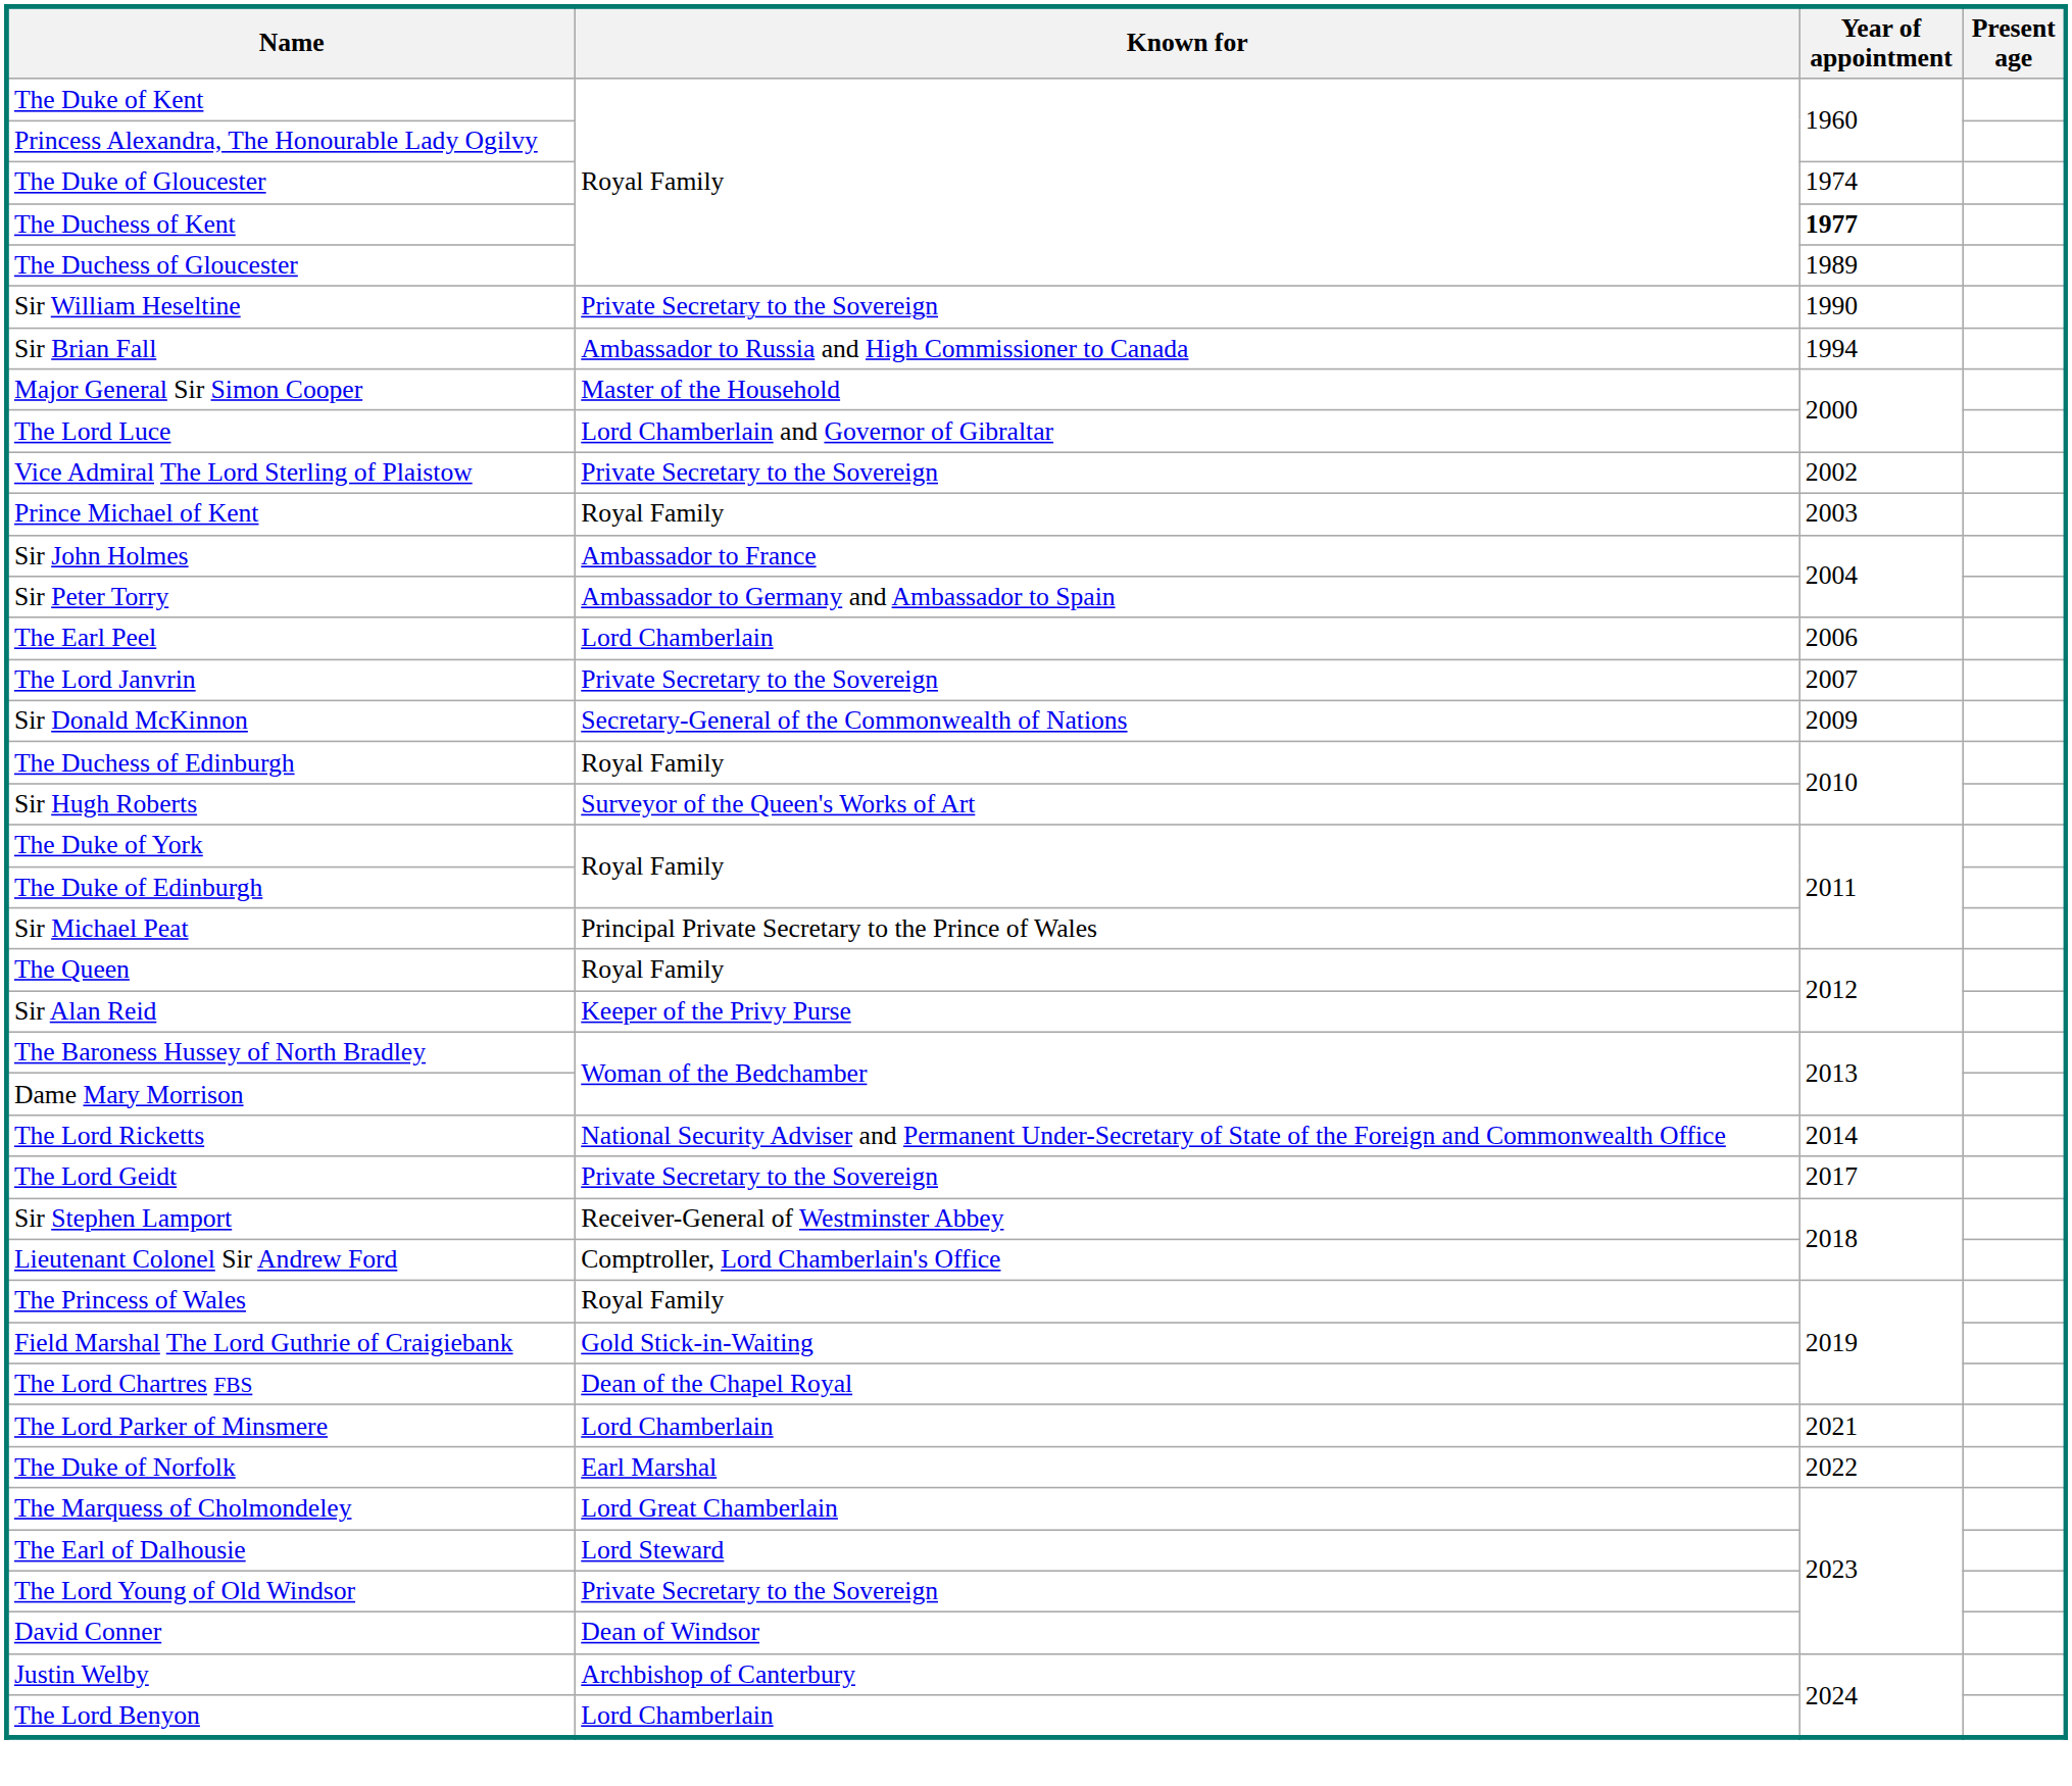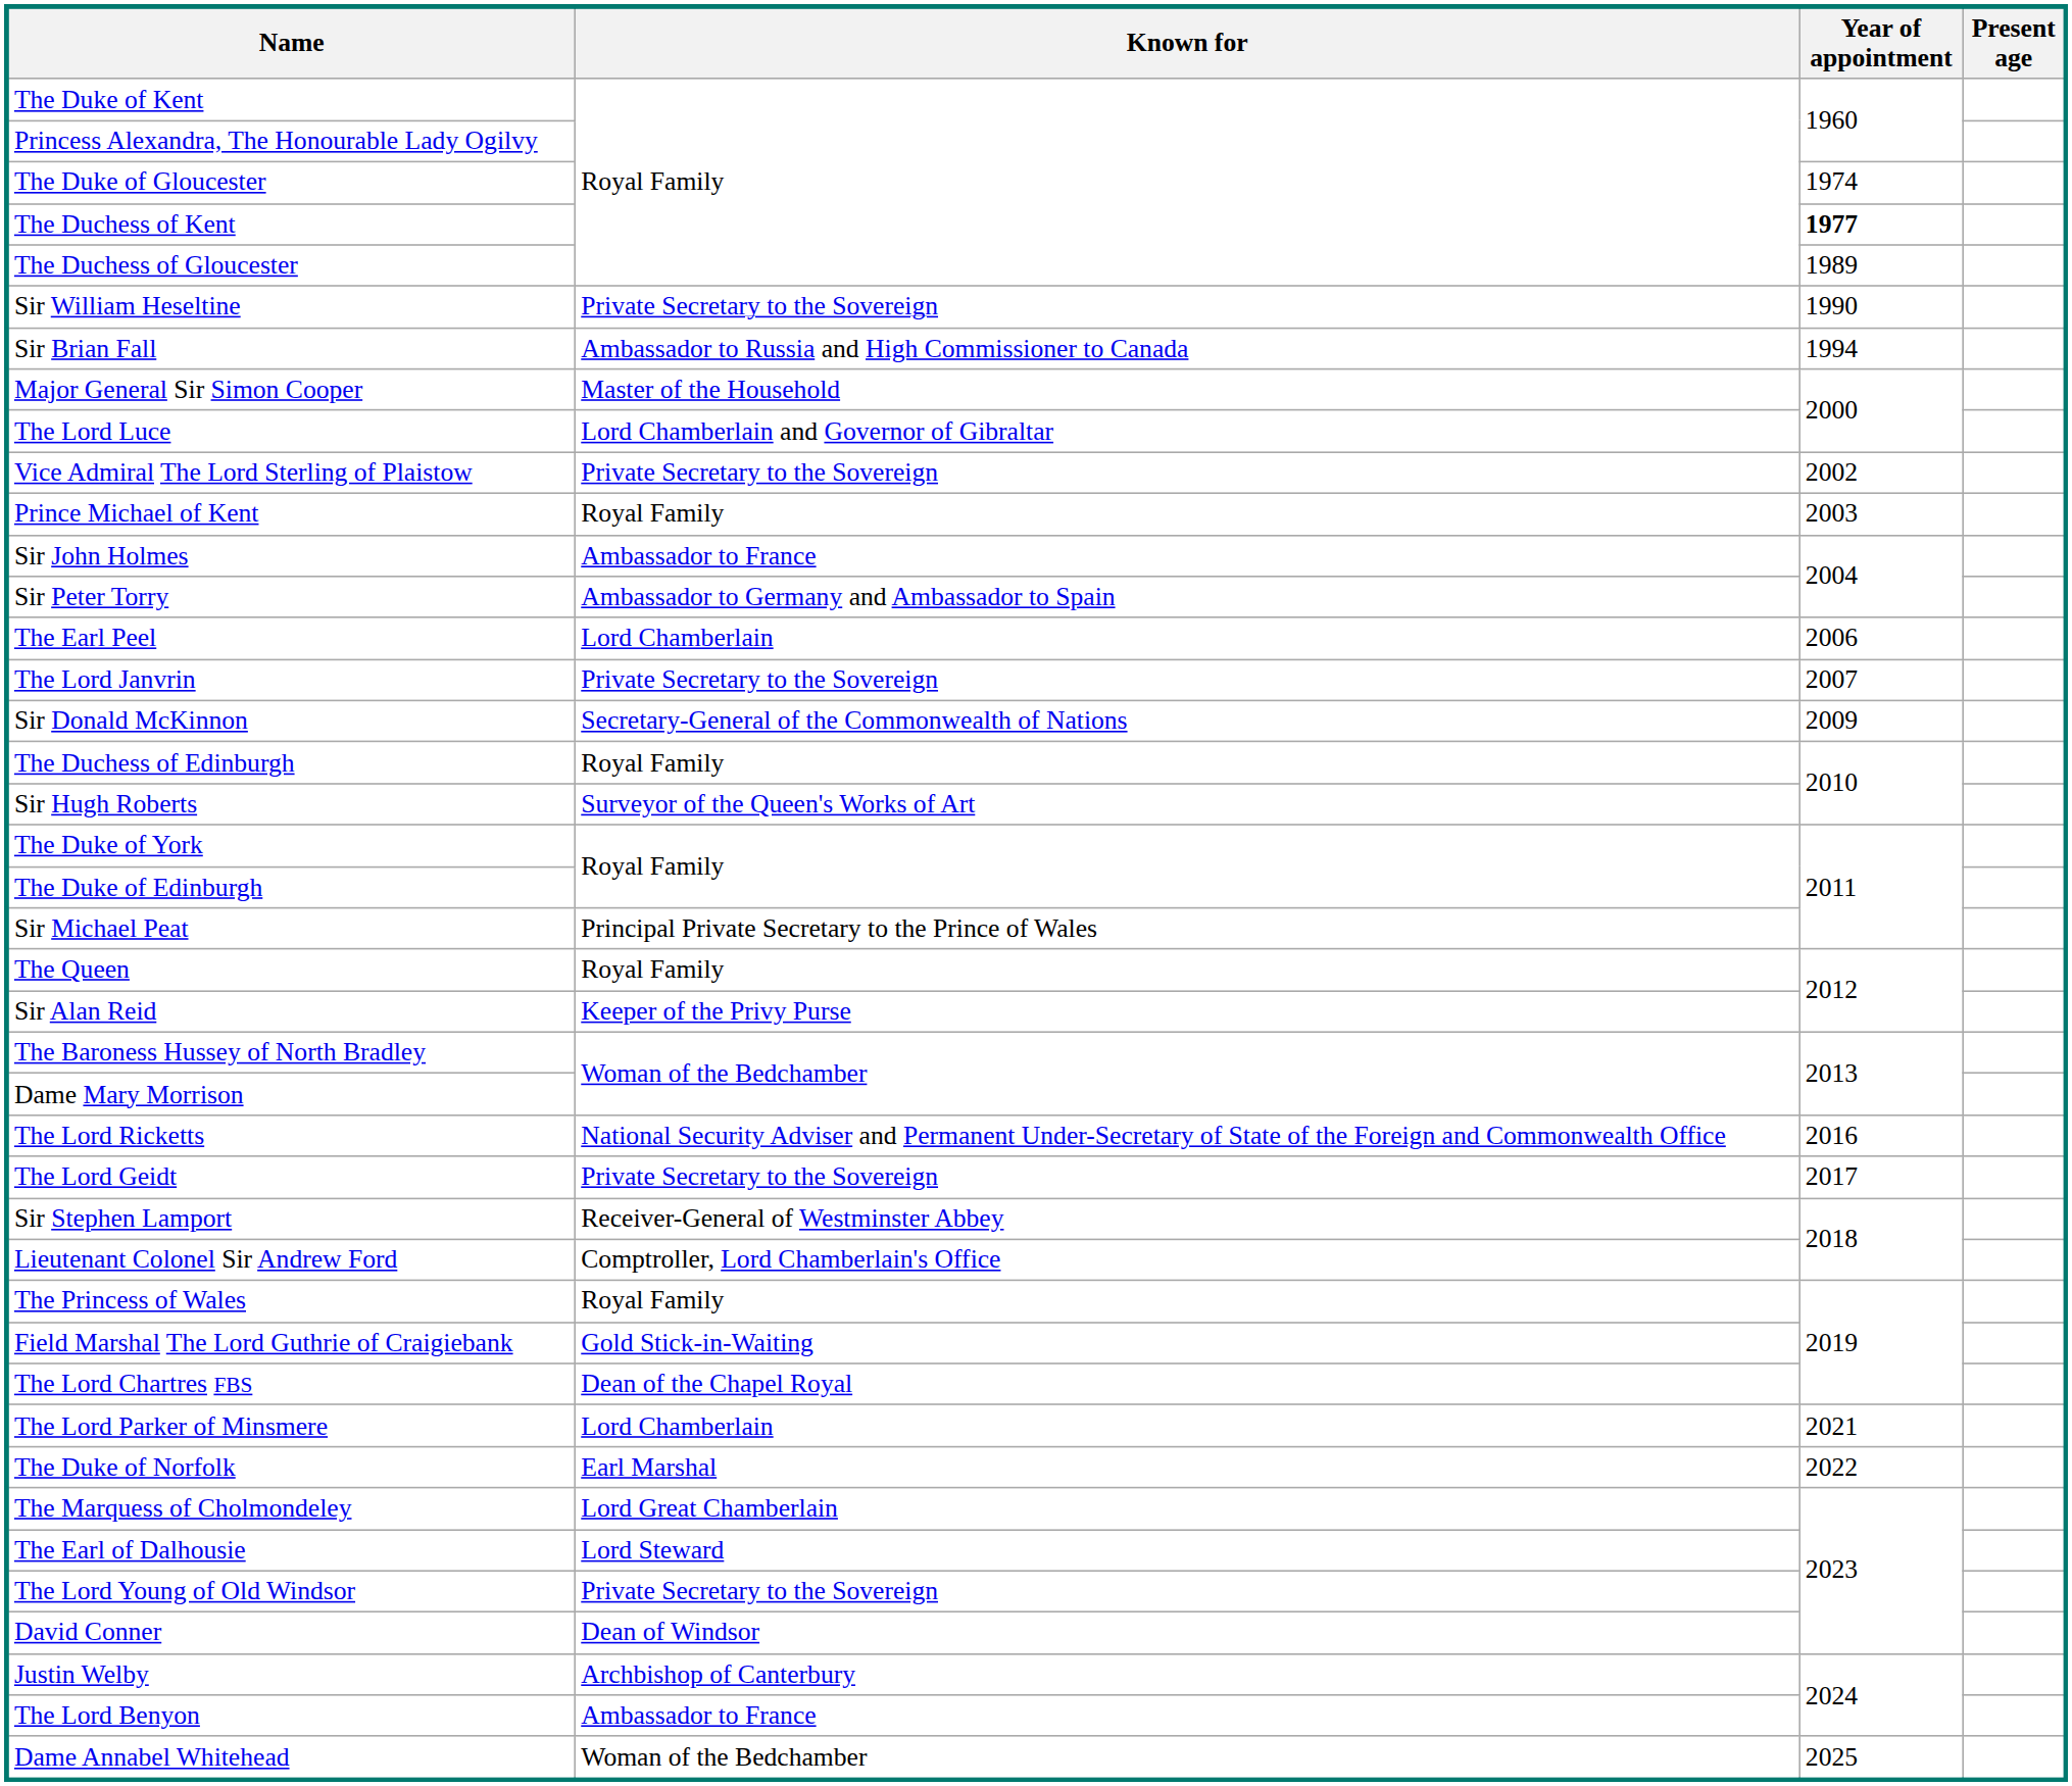The Lord Ricketts | Year of appointment: 2014 -> 2016
The Lord Benyon | Known for: Lord Chamberlain -> Ambassador to France
+ row: Dame Annabel Whitehead | Woman of the Bedchamber | 2025
